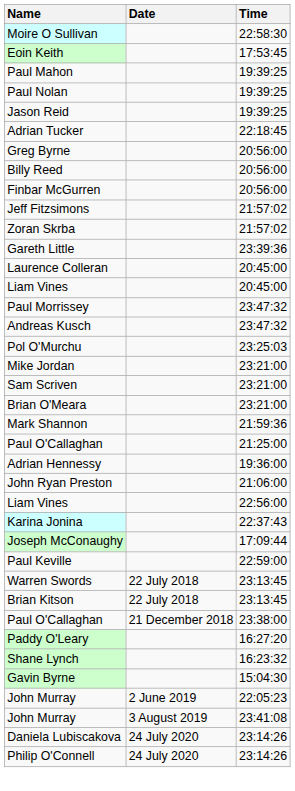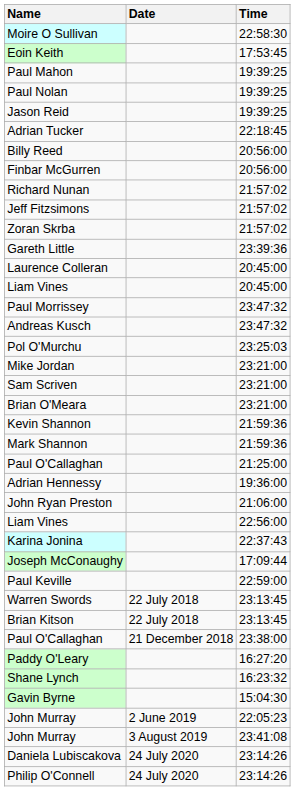- row: Greg Byrne | 20:56:00
+ row: Richard Nunan | 21:57:02
+ row: Kevin Shannon | 21:59:36
